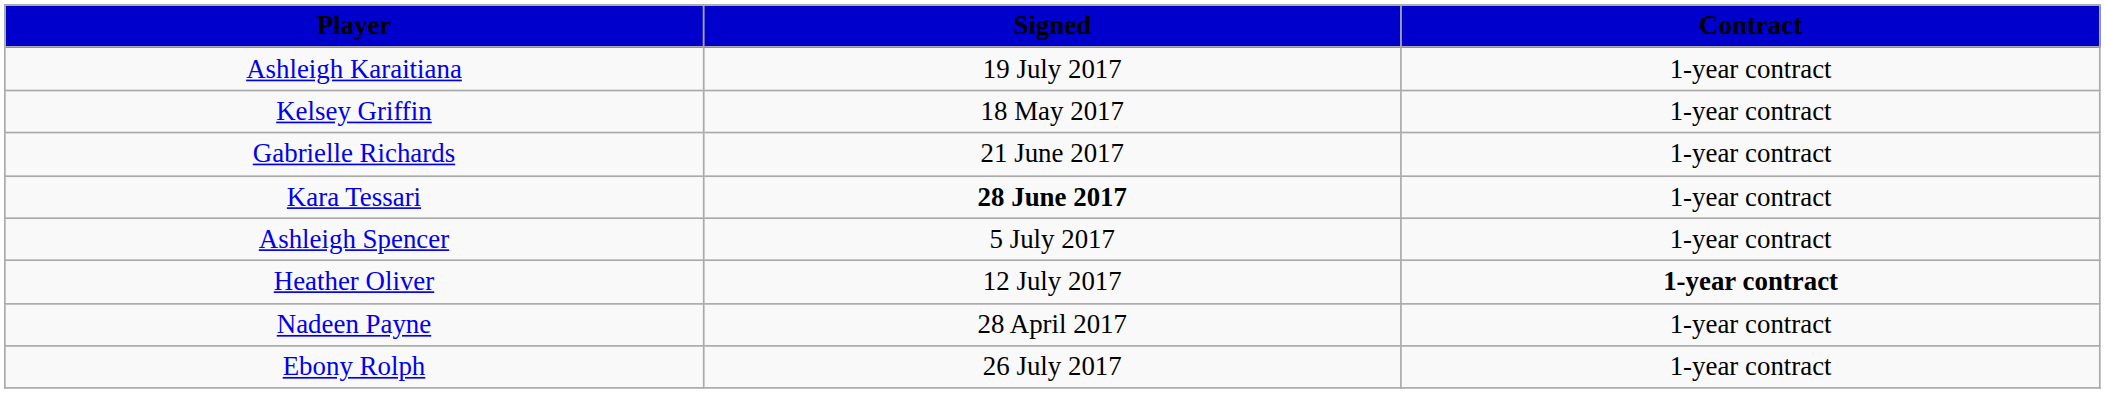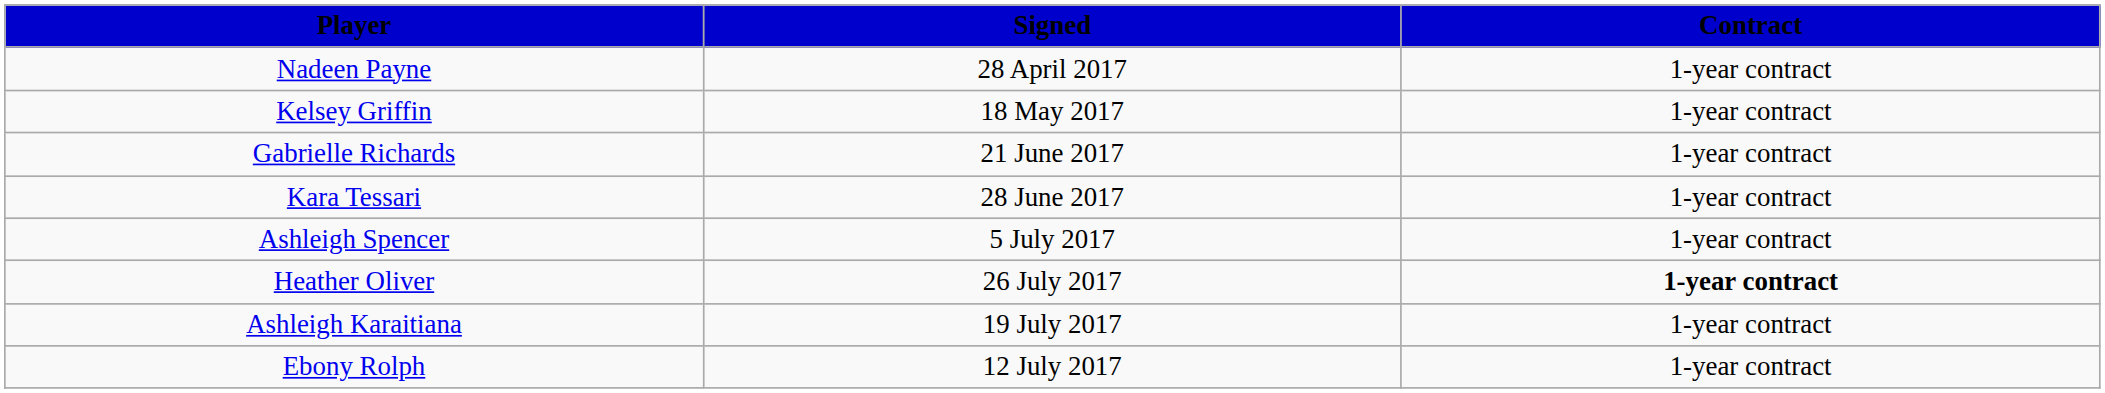rows swapped: Nadeen Payne <-> Ashleigh Karaitiana
Kara Tessari | Signed: bold -> normal
Heather Oliver | Signed: 12 July 2017 -> 26 July 2017
Ebony Rolph | Signed: 26 July 2017 -> 12 July 2017
